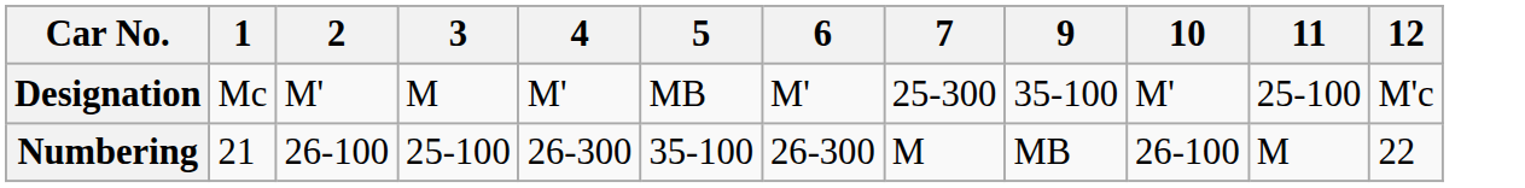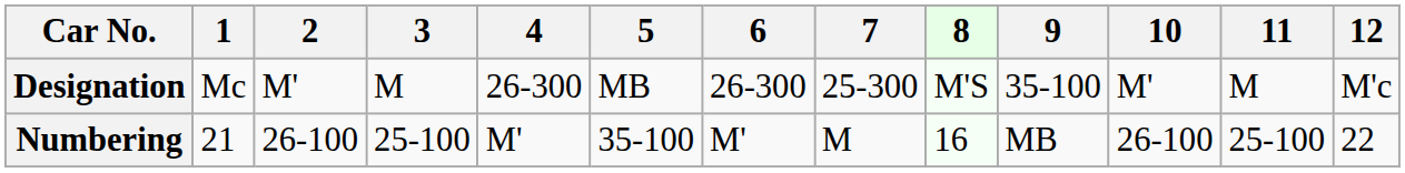+ column: 8 | M'S | 16
Designation | 4: M' -> 26-300
Designation | 6: M' -> 26-300
Designation | 11: 25-100 -> M
Numbering | 4: 26-300 -> M'
Numbering | 6: 26-300 -> M'
Numbering | 11: M -> 25-100
